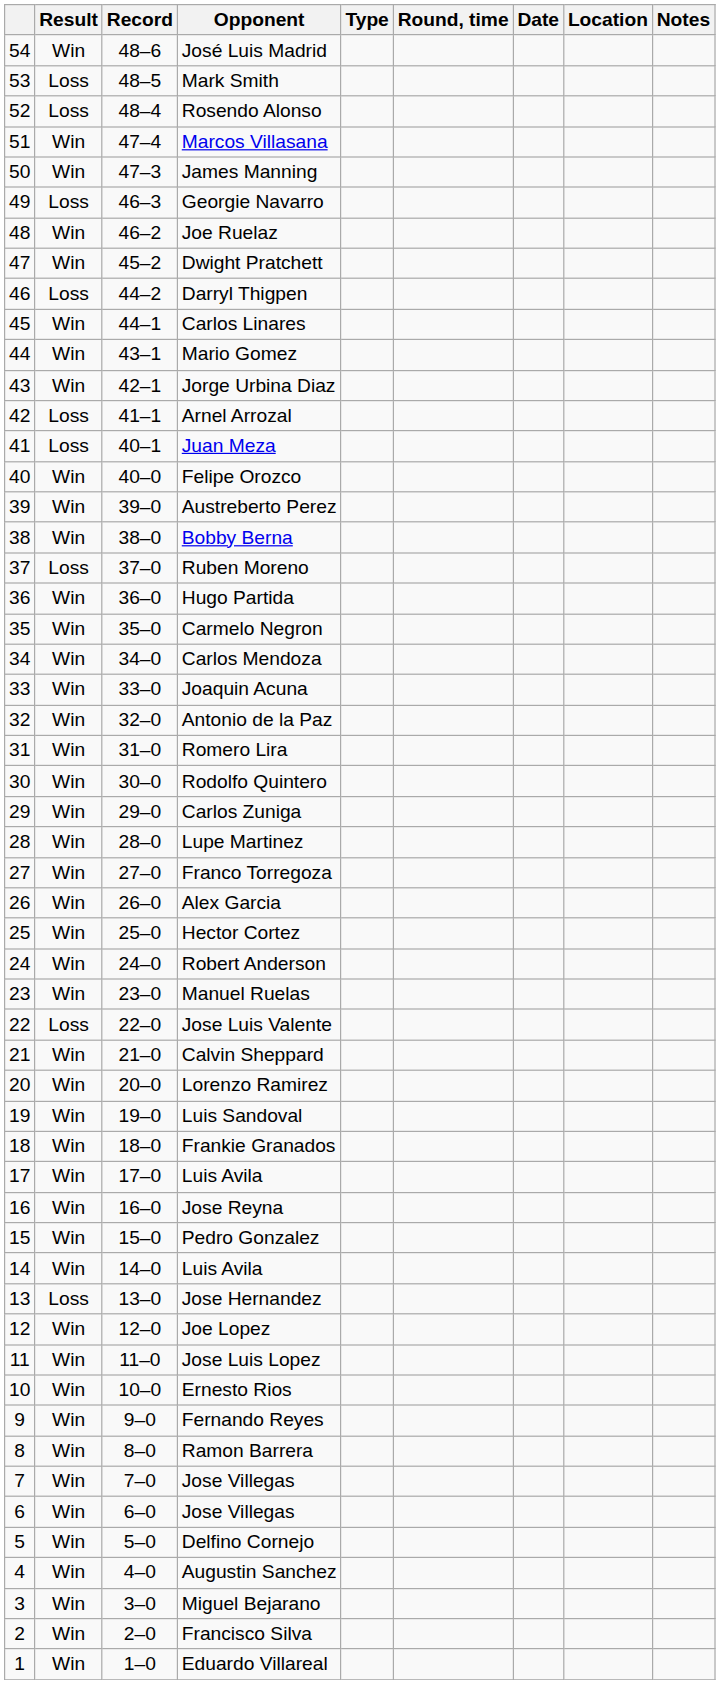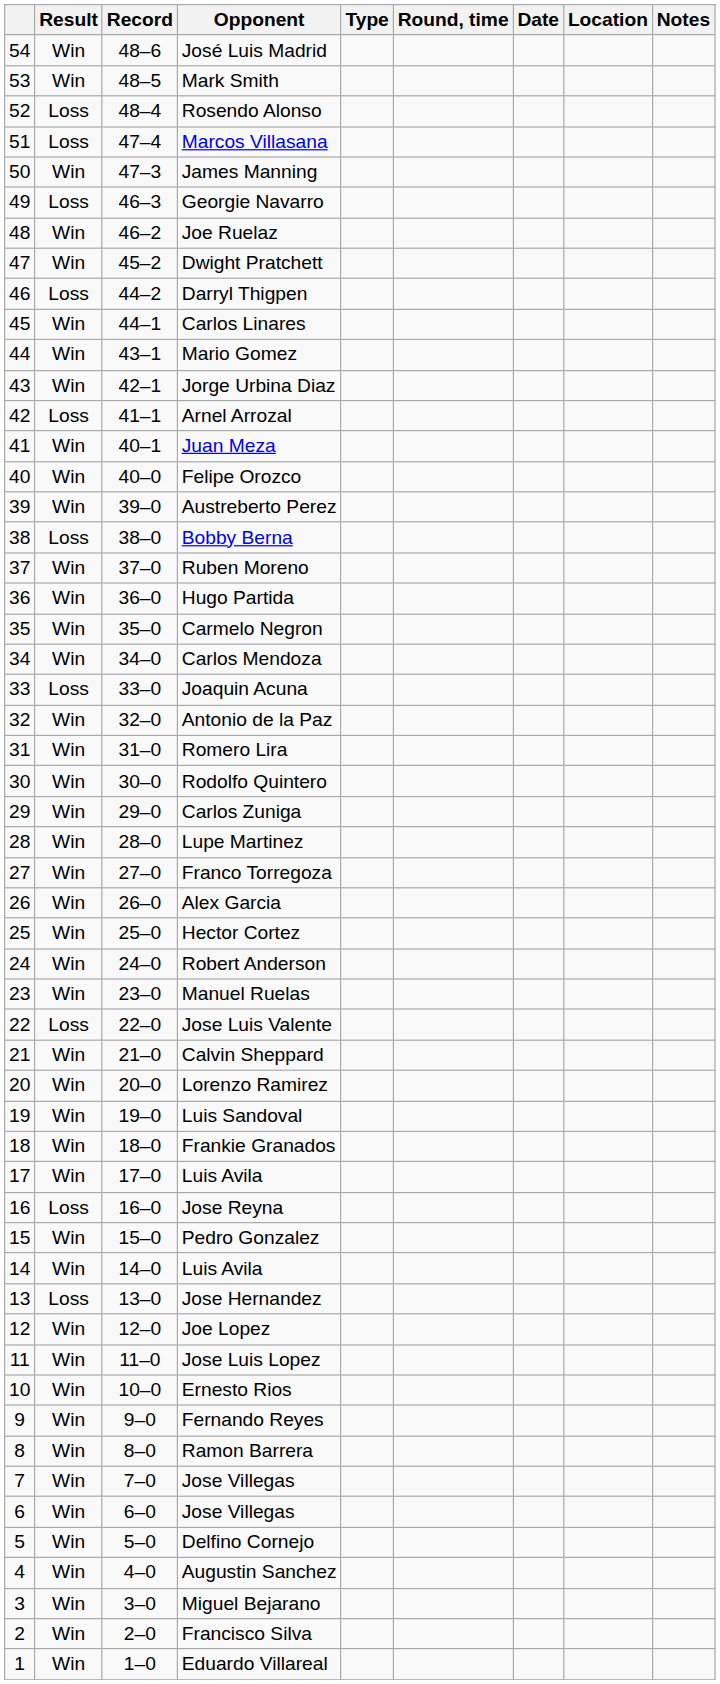Mark Smith | Result: Loss -> Win
Marcos Villasana | Result: Win -> Loss
Juan Meza | Result: Loss -> Win
Bobby Berna | Result: Win -> Loss
Ruben Moreno | Result: Loss -> Win
Joaquin Acuna | Result: Win -> Loss
Jose Reyna | Result: Win -> Loss
